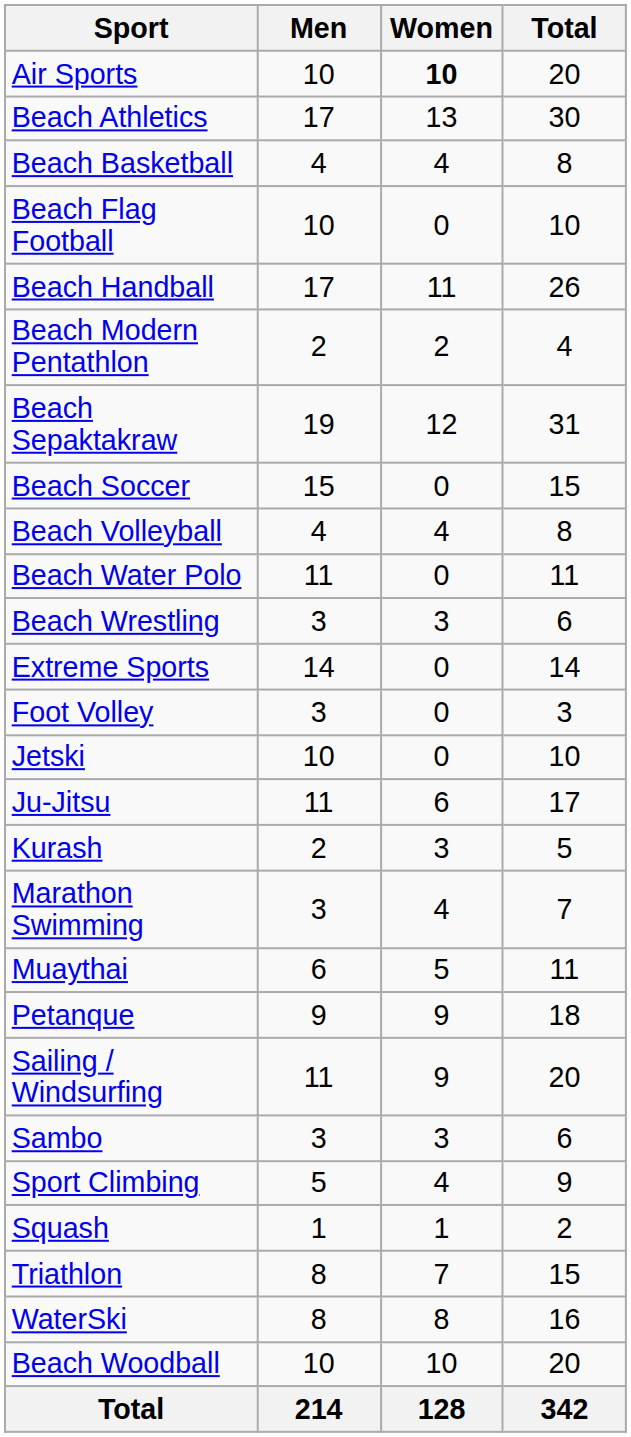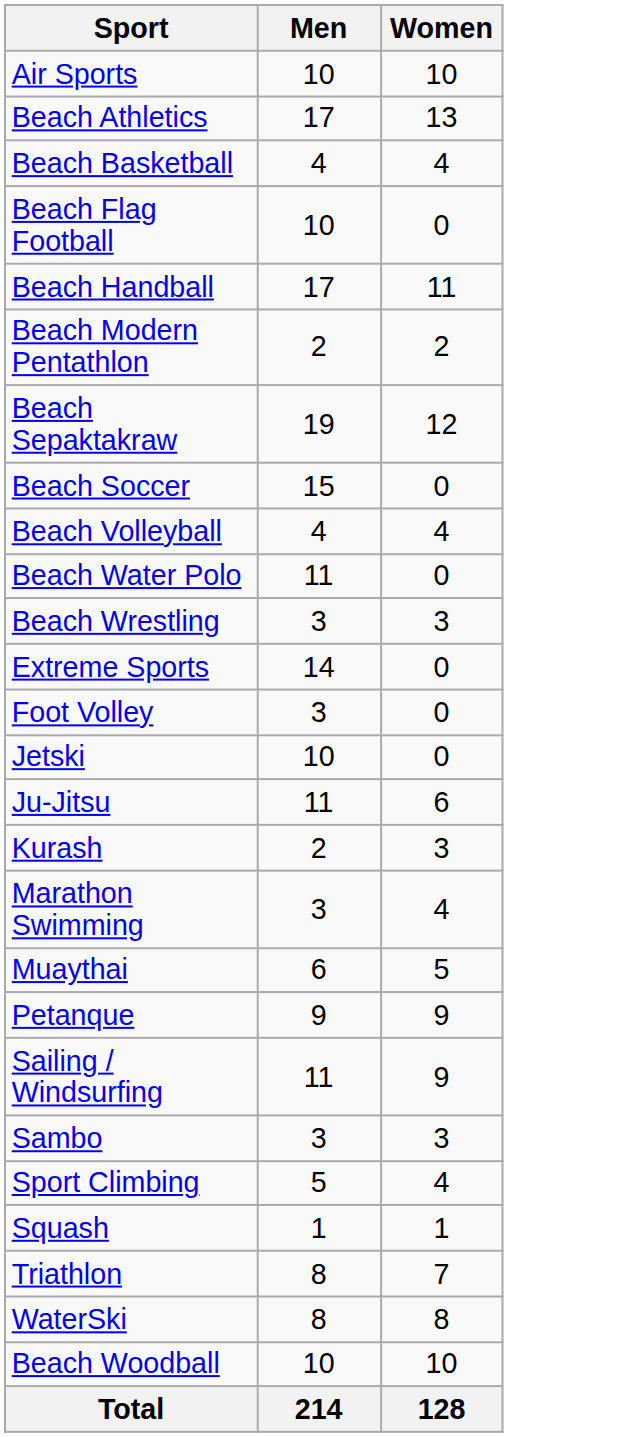- column: Total | 20 | 30 | 8 | 10 | 26 | 4 | 31 | 15 | 8 | 11 | 6 | 14 | 3 | 10 | 17 | 5 | 7 | 11 | 18 | 20 | 6 | 9 | 2 | 15 | 16 | 20 | 342
Air Sports | Women: bold -> normal
